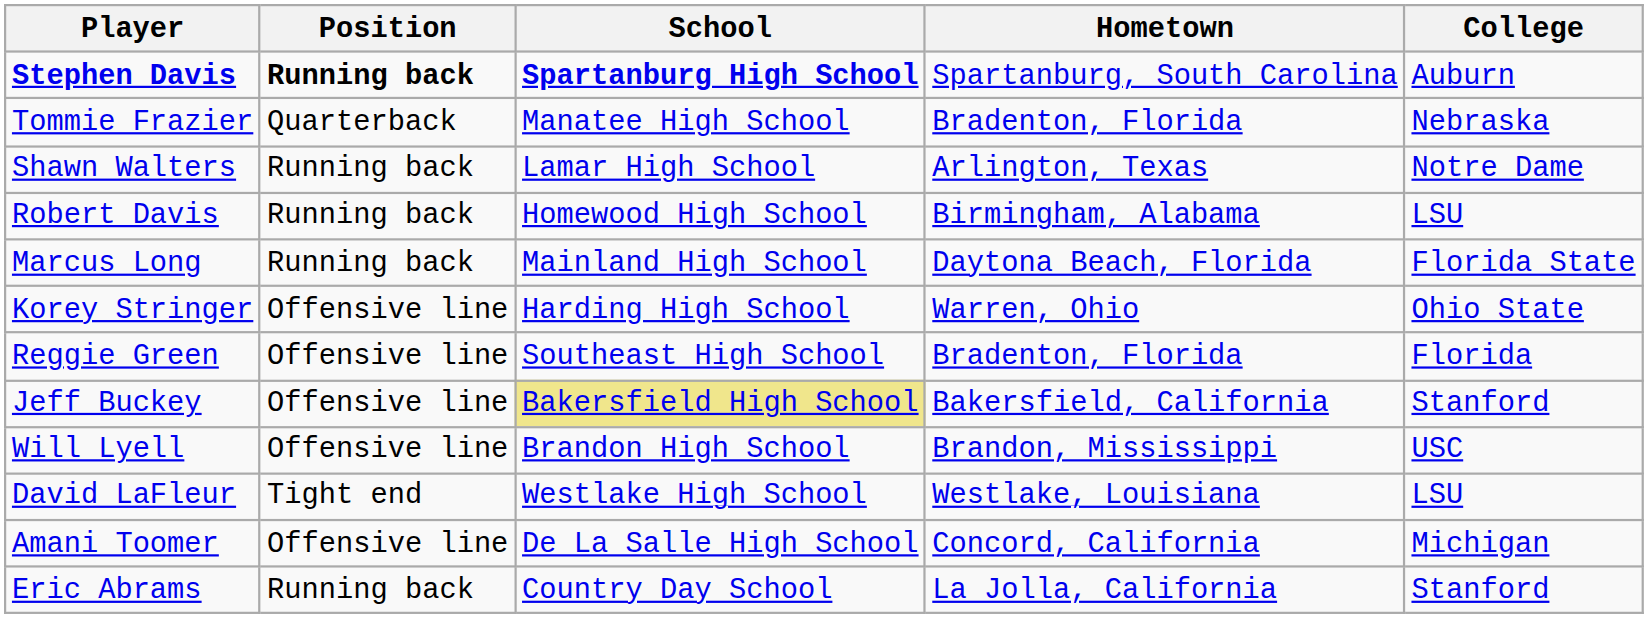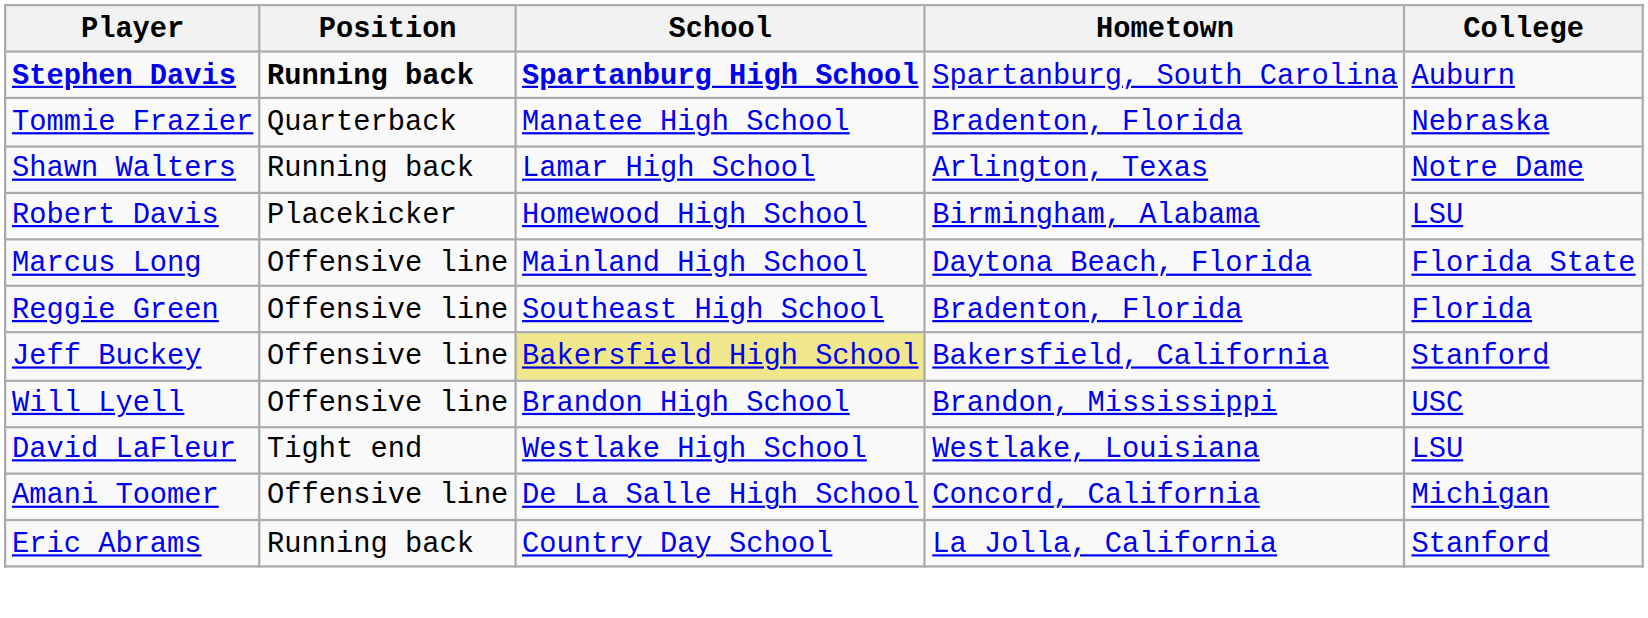Robert Davis | Position: Running back -> Placekicker
Marcus Long | Position: Running back -> Offensive line
- row: Korey Stringer | Offensive line | Harding High School | Warren, Ohio | Ohio State
